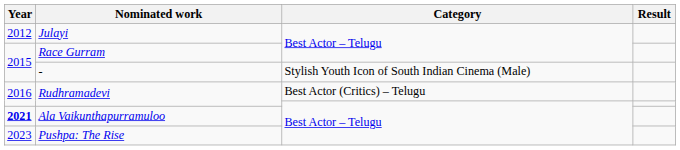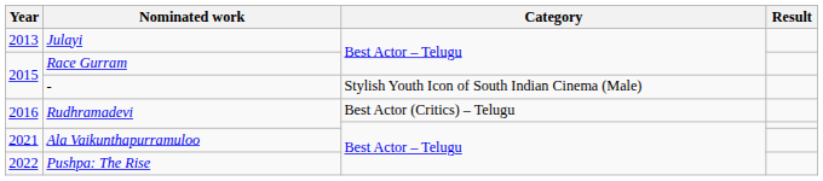Julayi | Year: 2012 -> 2013
Ala Vaikunthapurramuloo | Year: bold -> normal
Pushpa: The Rise | Year: 2023 -> 2022
